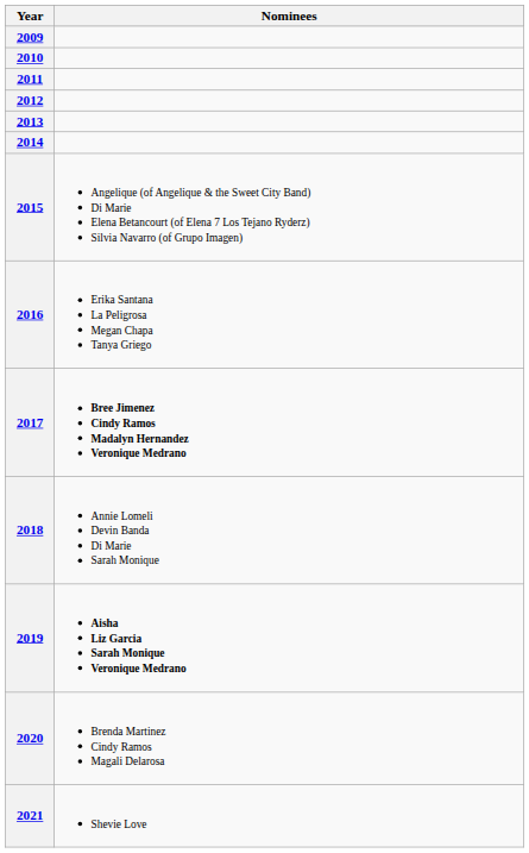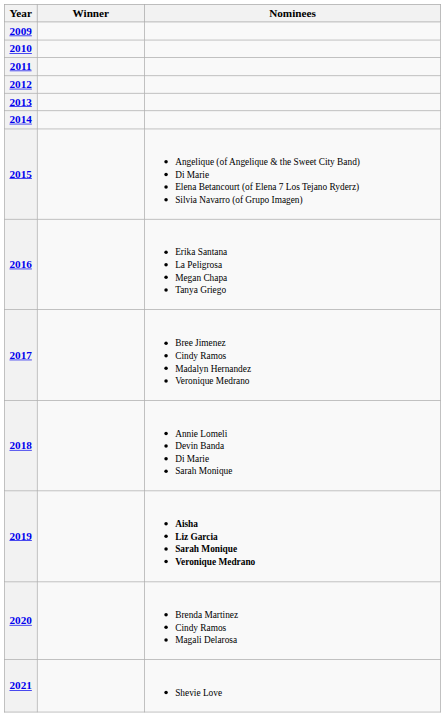+ column: Winner
2017 | Nominees: bold -> normal
